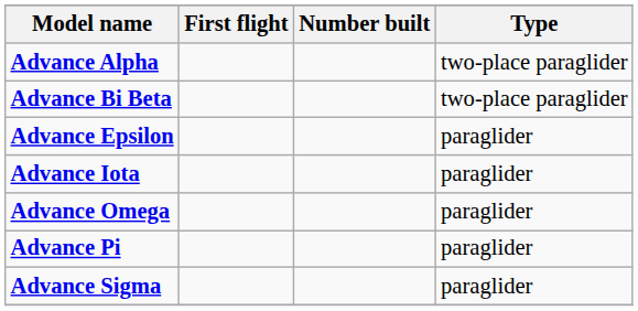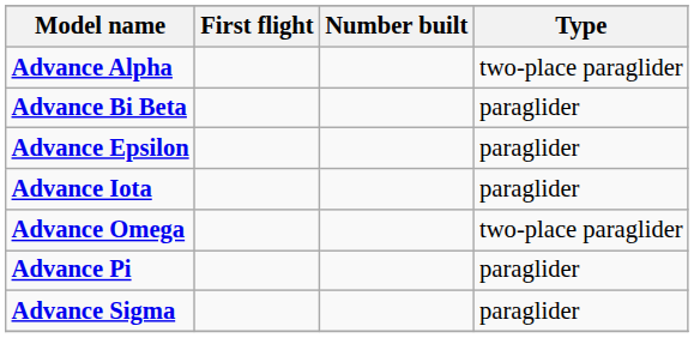Advance Bi Beta | Type: two-place paraglider -> paraglider
Advance Omega | Type: paraglider -> two-place paraglider
